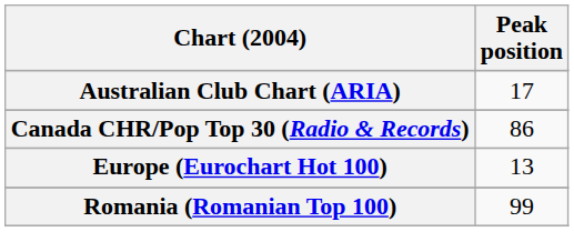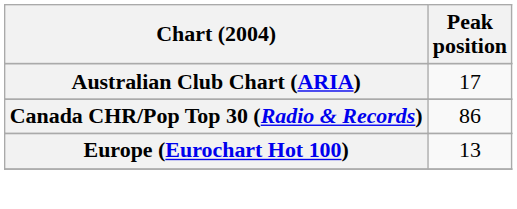- row: Romania (Romanian Top 100) | 99
